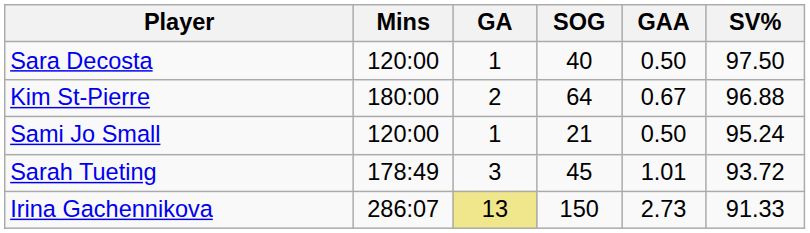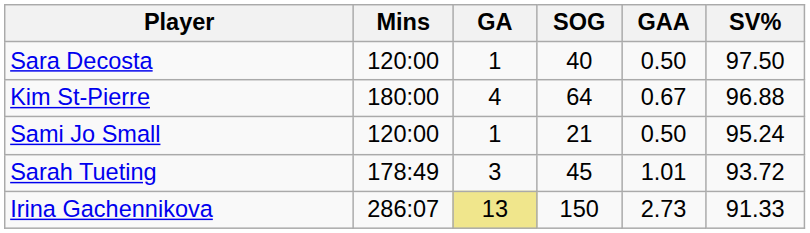Kim St-Pierre | GA: 2 -> 4
